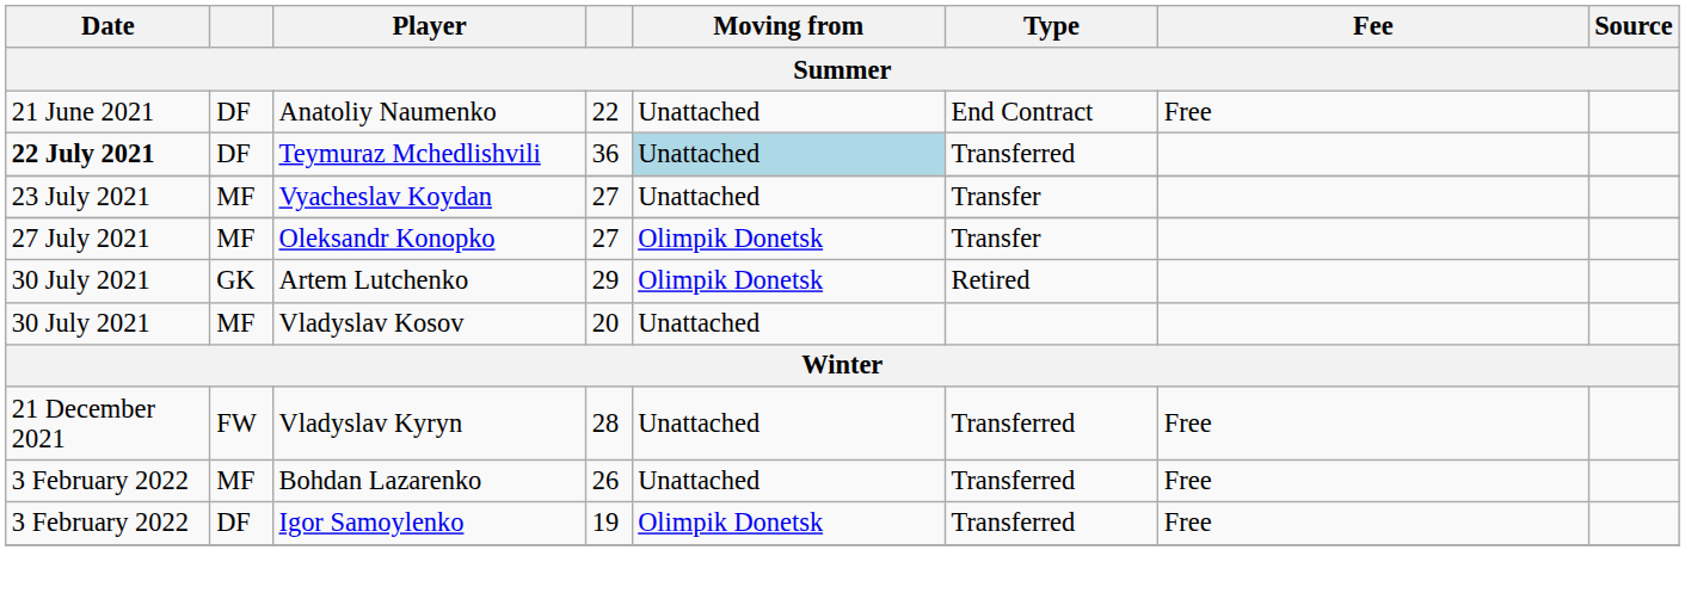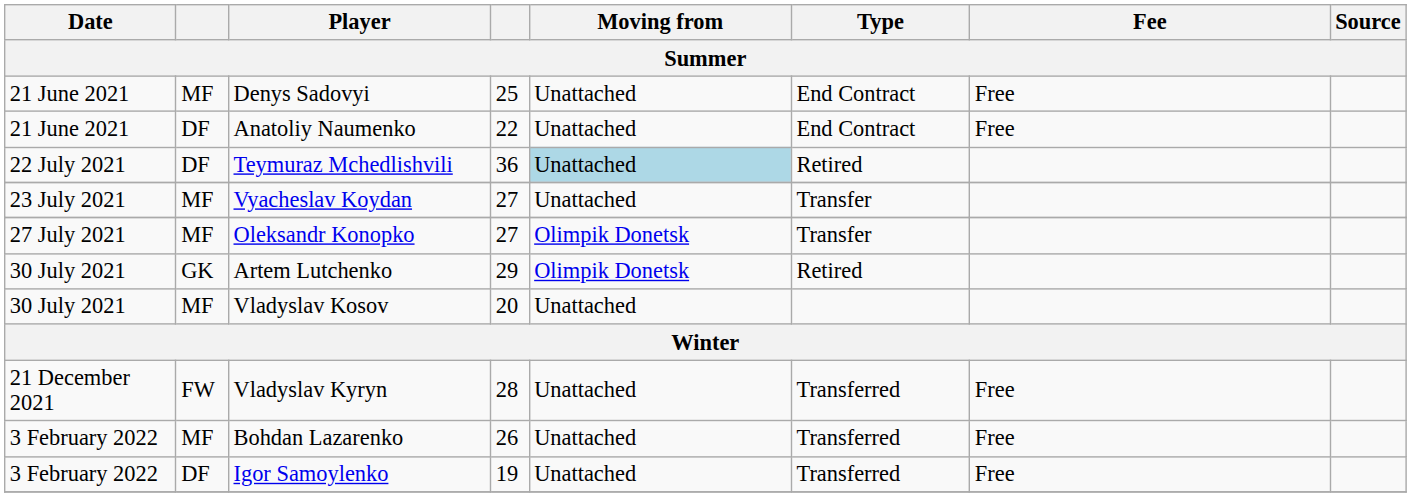+ row: 21 June 2021 | MF | Denys Sadovyi | 25 | Unattached | End Contract | Free
Teymuraz Mchedlishvili | Date: bold -> normal
Teymuraz Mchedlishvili | Type: Transferred -> Retired
Igor Samoylenko | Moving from: Olimpik Donetsk -> Unattached
